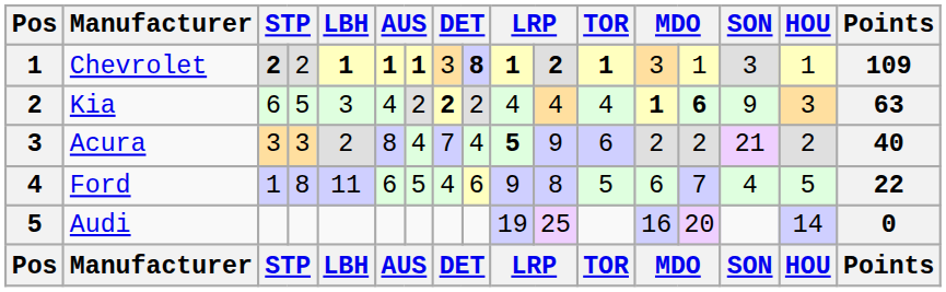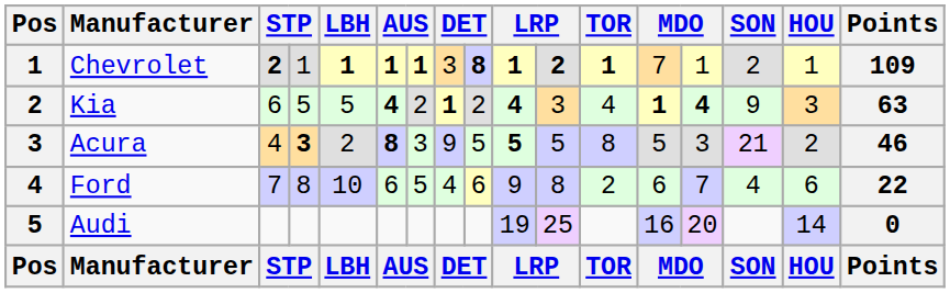Chevrolet | column 4: 2 -> 1
Chevrolet | column 13: 3 -> 7
Chevrolet | SON: 3 -> 2
Kia | LBH: 3 -> 5
Kia | column 6: normal -> bold
Kia | column 8: 2 -> 1
Kia | column 10: normal -> bold
Kia | column 11: 4 -> 3
Kia | column 14: 6 -> 4
Acura | column 3: 3 -> 4
Acura | column 4: normal -> bold
Acura | column 6: normal -> bold
Acura | column 7: 4 -> 3
Acura | column 8: 7 -> 9
Acura | column 9: 4 -> 5
Acura | column 11: 9 -> 5
Acura | TOR: 6 -> 8
Acura | column 13: 2 -> 5
Acura | column 14: 2 -> 3
Acura | Points: 40 -> 46
Ford | column 3: 1 -> 7
Ford | LBH: 11 -> 10
Ford | TOR: 5 -> 2
Ford | HOU: 5 -> 6
